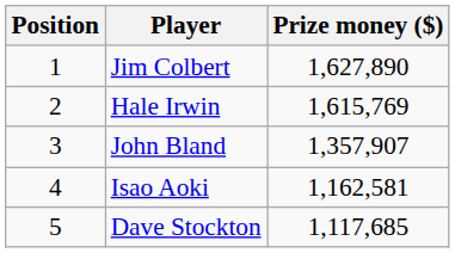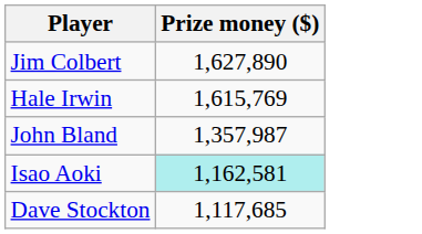- column: Position | 1 | 2 | 3 | 4 | 5
John Bland | Prize money ($): 1,357,907 -> 1,357,987
Isao Aoki | Prize money ($): no background -> paleturquoise background
